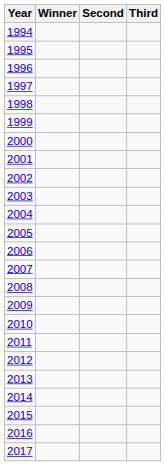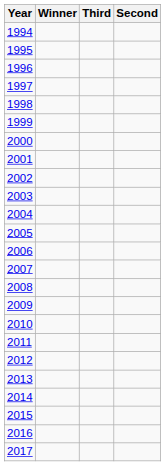columns swapped: Second <-> Third
